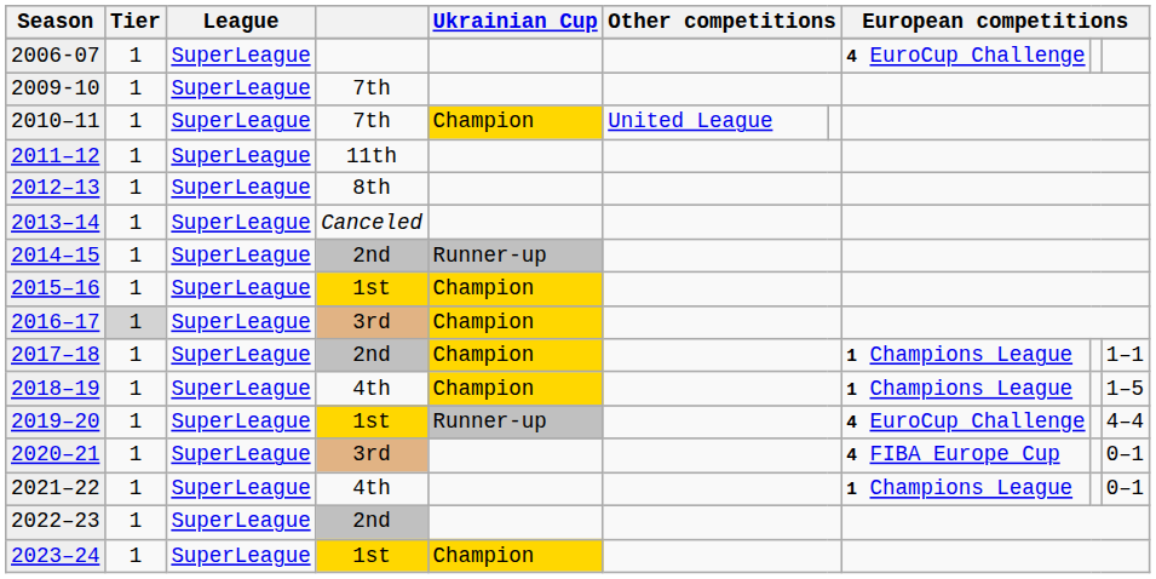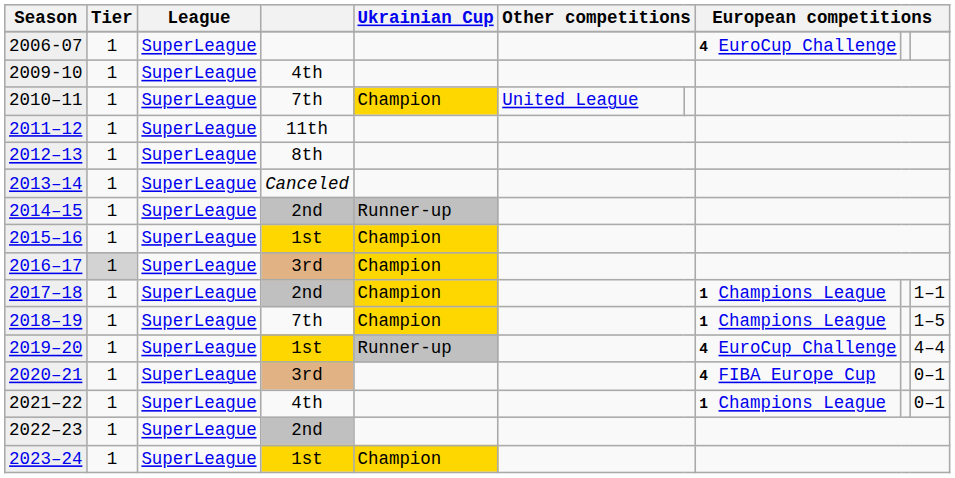2009-10 | column 4: 7th -> 4th
2018–19 | column 4: 4th -> 7th
